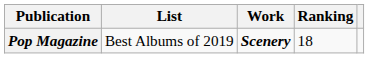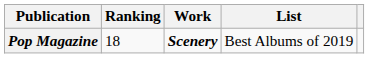columns swapped: List <-> Ranking
